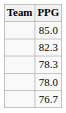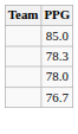- row: 82.3
